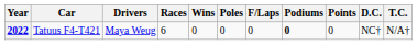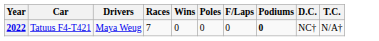- column: Points | 0
2022 | Races: 6 -> 7
